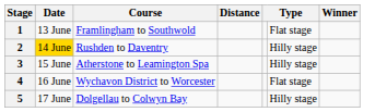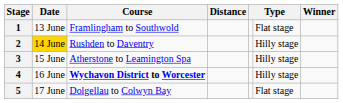4 | Course: normal -> bold
4 | column 6: Flat stage -> Hilly stage
5 | column 6: Hilly stage -> Flat stage
